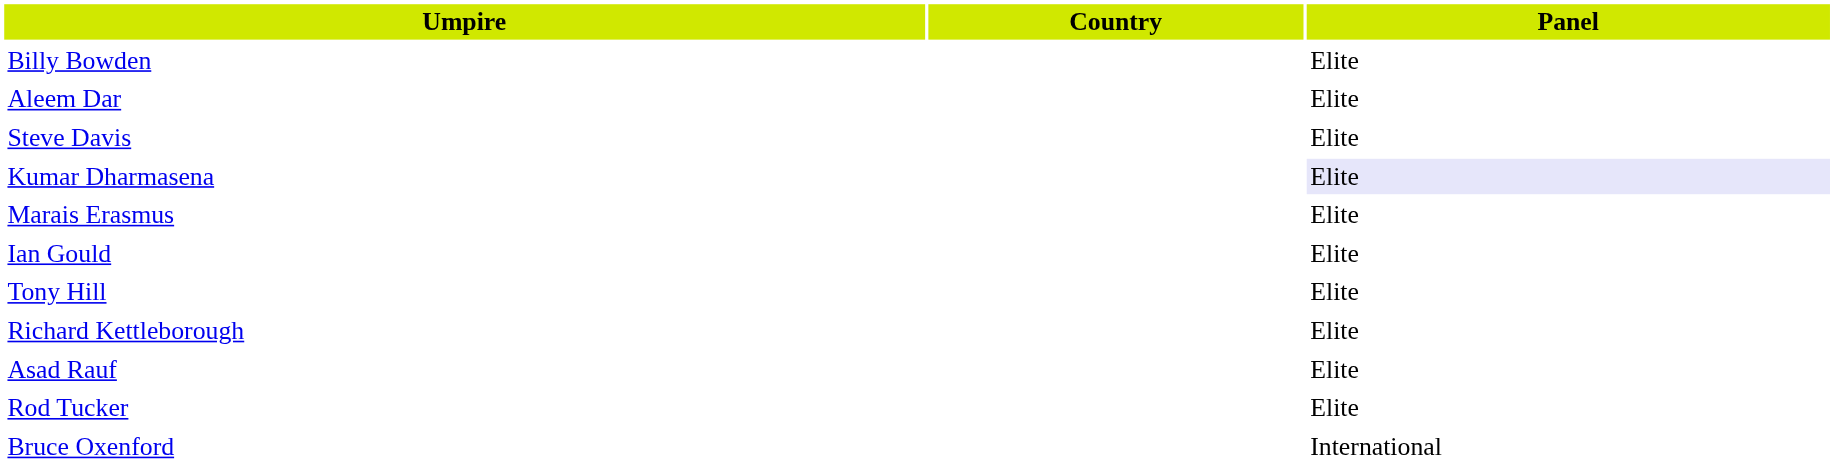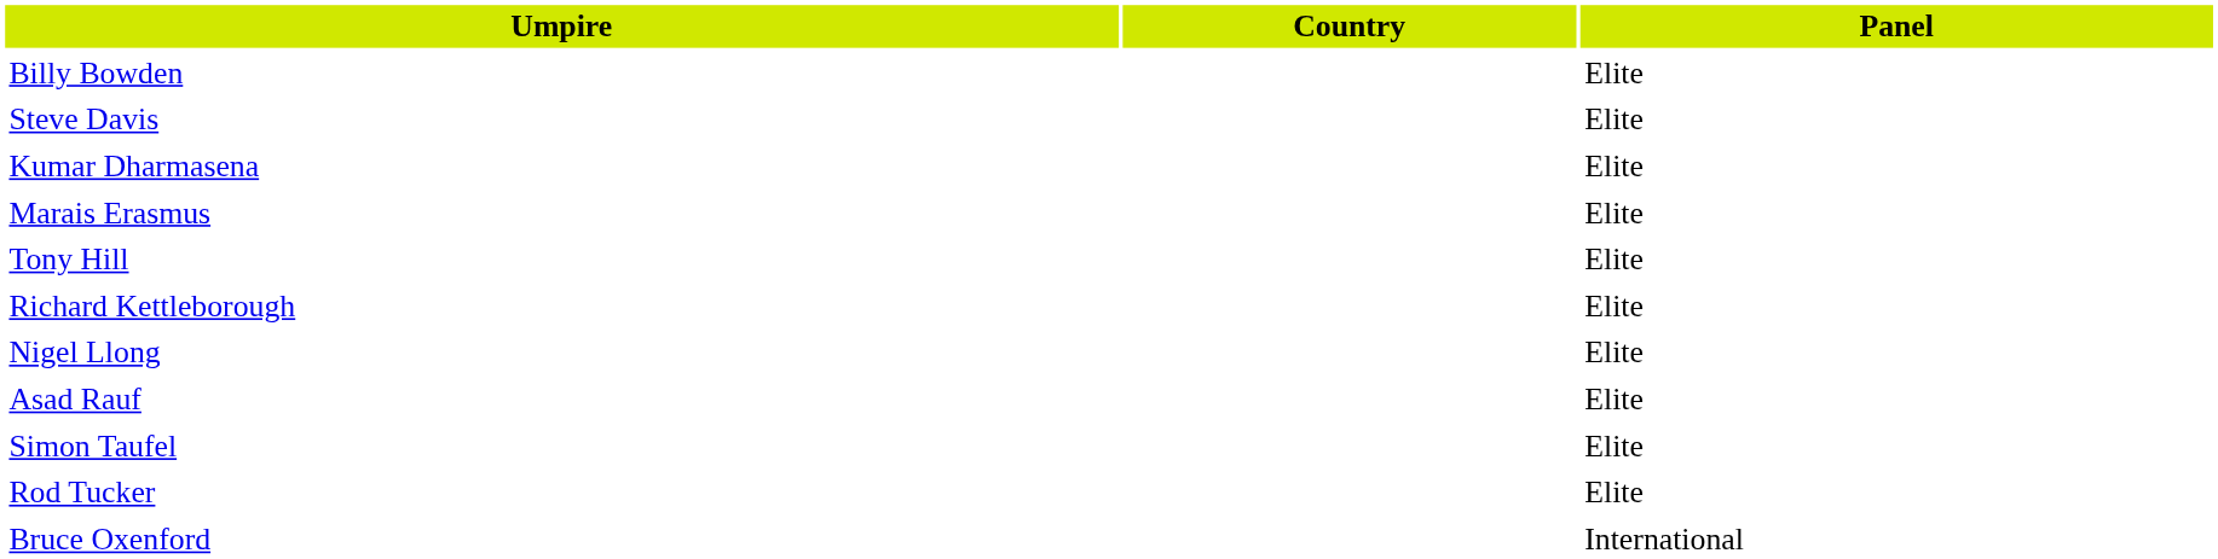- row: Aleem Dar | Elite
Kumar Dharmasena | Panel: lavender background -> no background
- row: Ian Gould | Elite
+ row: Nigel Llong | Elite
+ row: Simon Taufel | Elite
